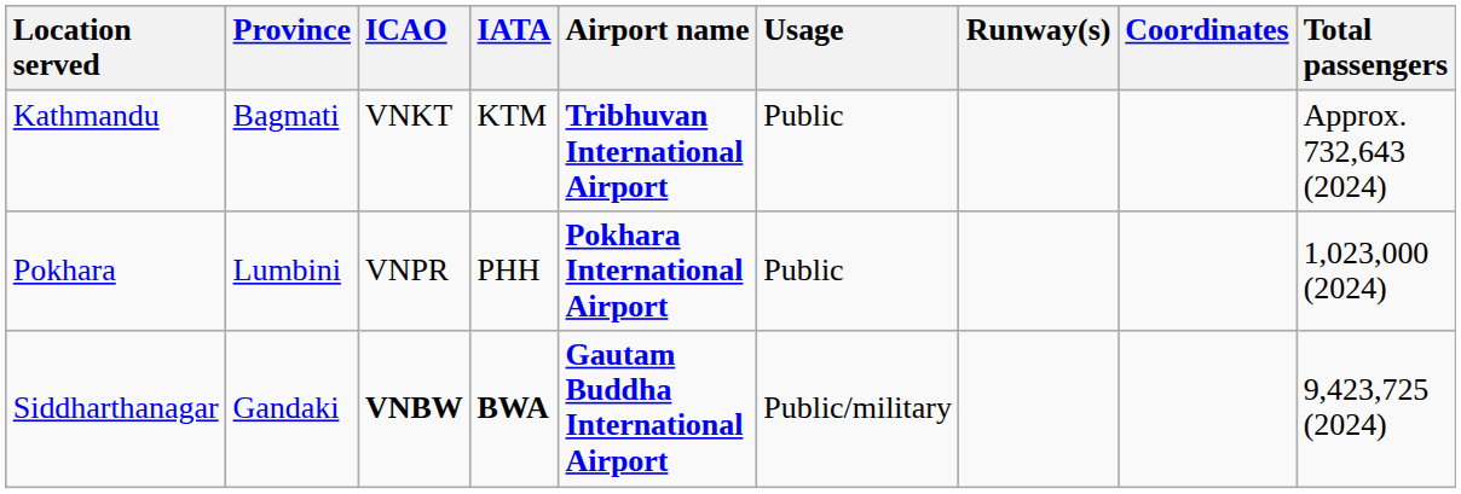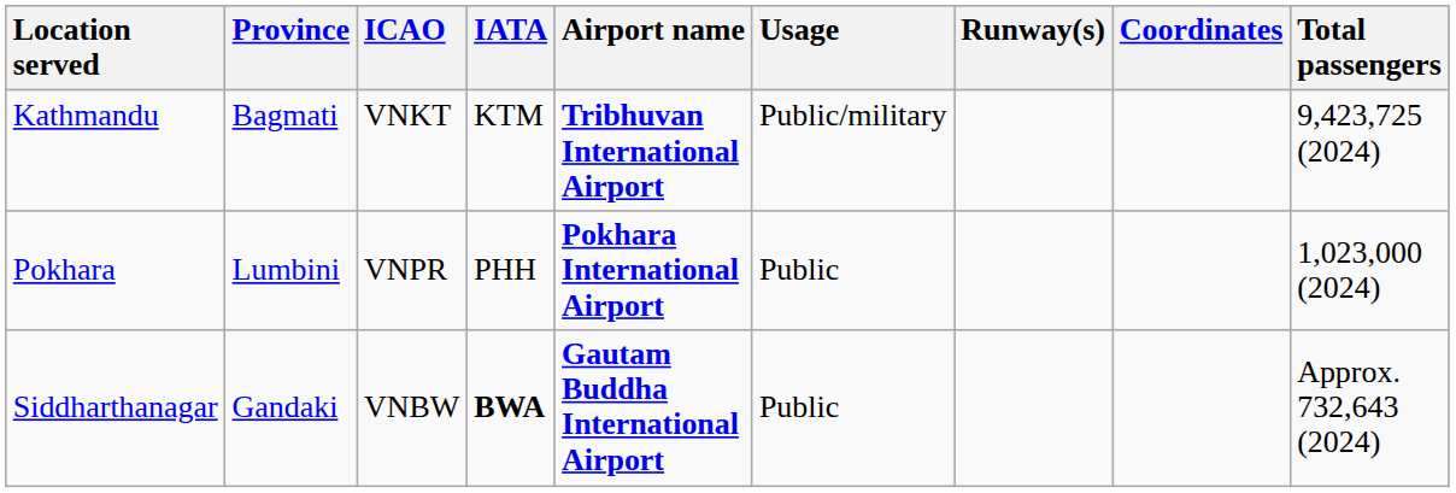Kathmandu | Usage: Public -> Public/military
Kathmandu | Total passengers: Approx. 732,643 (2024) -> 9,423,725 (2024)
Siddharthanagar | ICAO: bold -> normal
Siddharthanagar | Usage: Public/military -> Public
Siddharthanagar | Total passengers: 9,423,725 (2024) -> Approx. 732,643 (2024)
